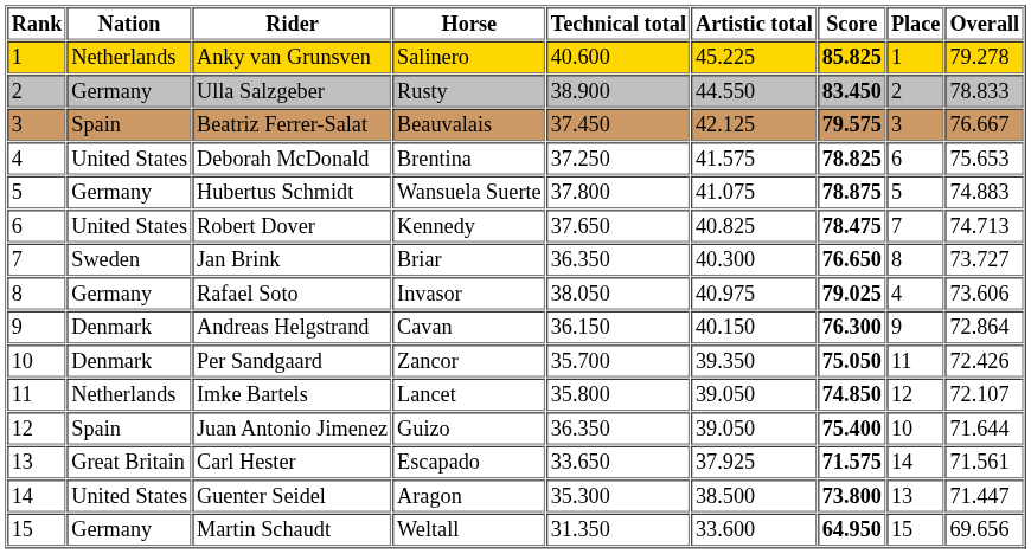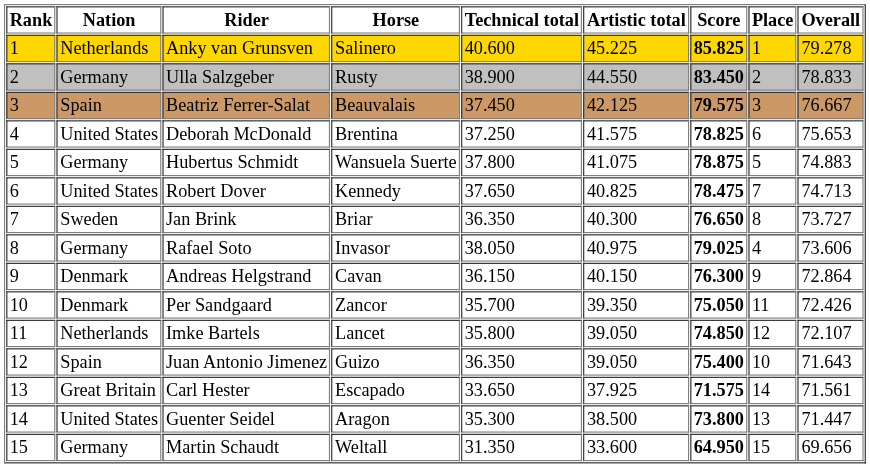Juan Antonio Jimenez | Overall: 71.644 -> 71.643
